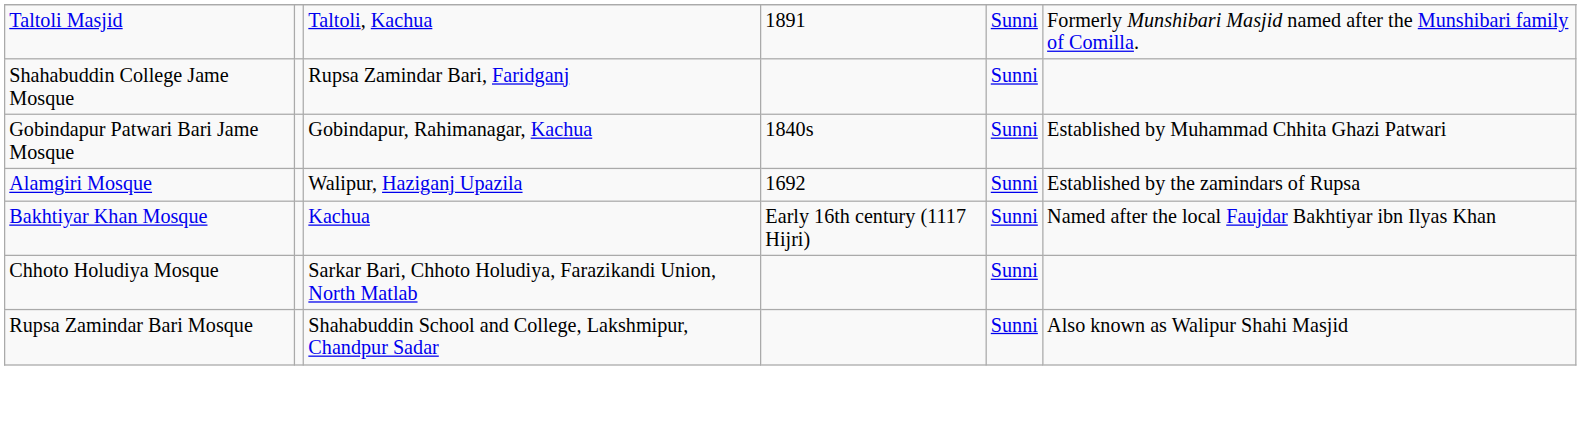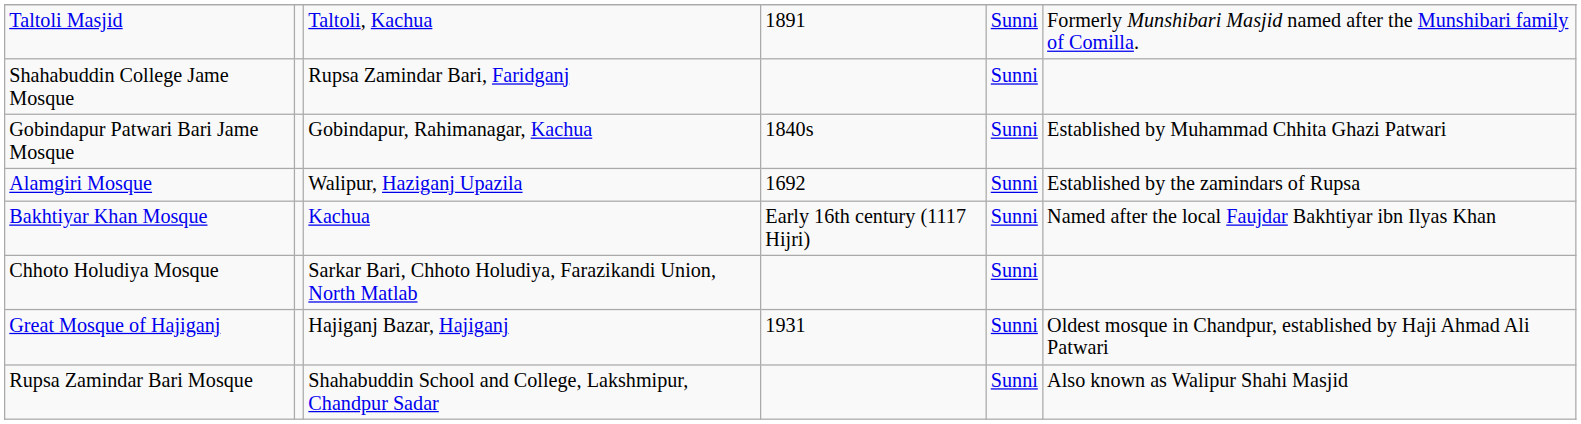+ row: Great Mosque of Hajiganj | Hajiganj Bazar, Hajiganj | 1931 | Sunni | Oldest mosque in Chandpur, established by Haji Ahmad Ali Patwari
